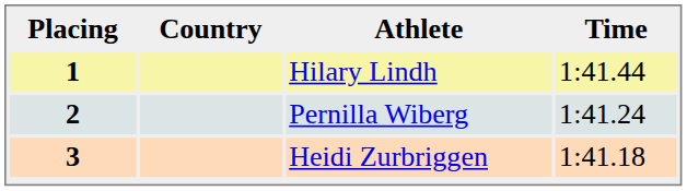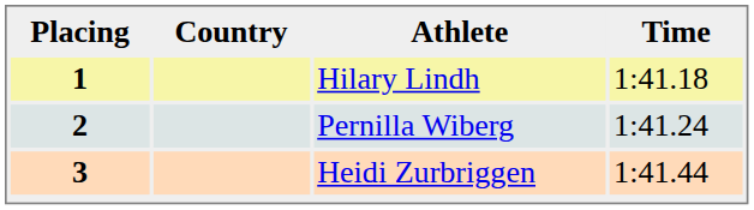1 | Time: 1:41.44 -> 1:41.18
3 | Time: 1:41.18 -> 1:41.44
